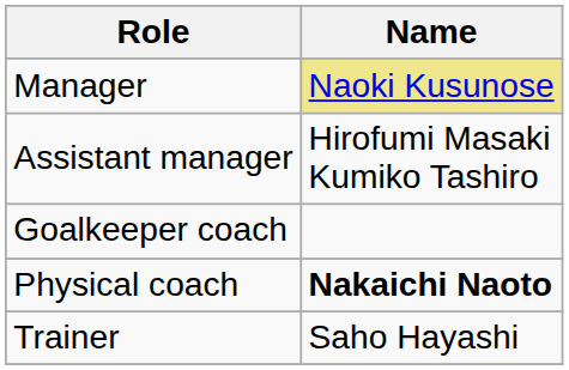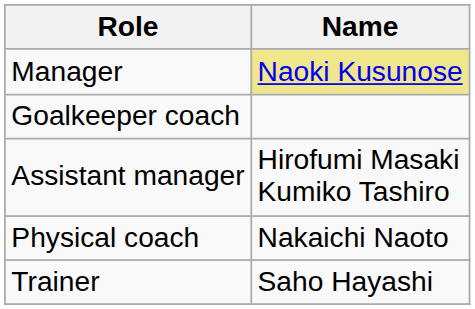rows swapped: Assistant manager <-> Goalkeeper coach
Physical coach | Name: bold -> normal
